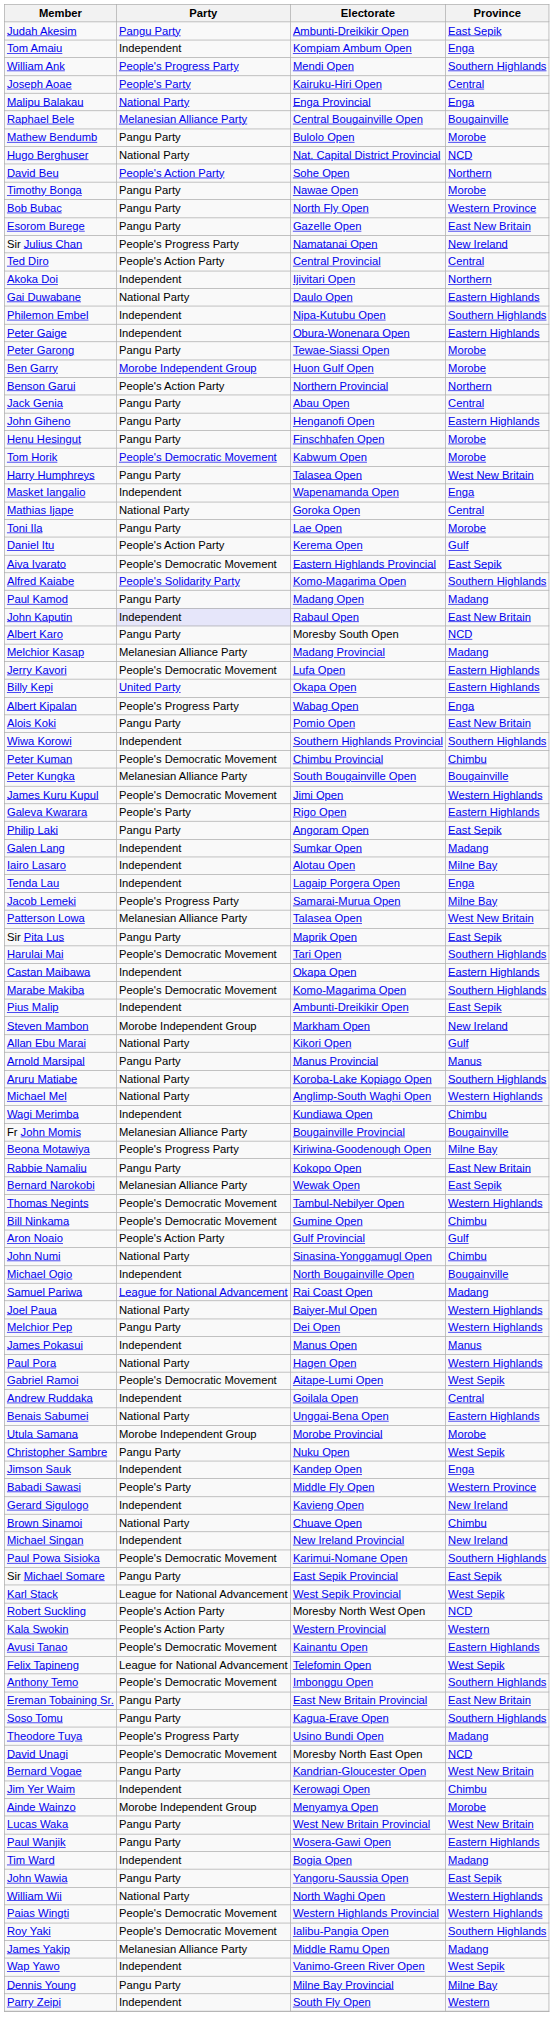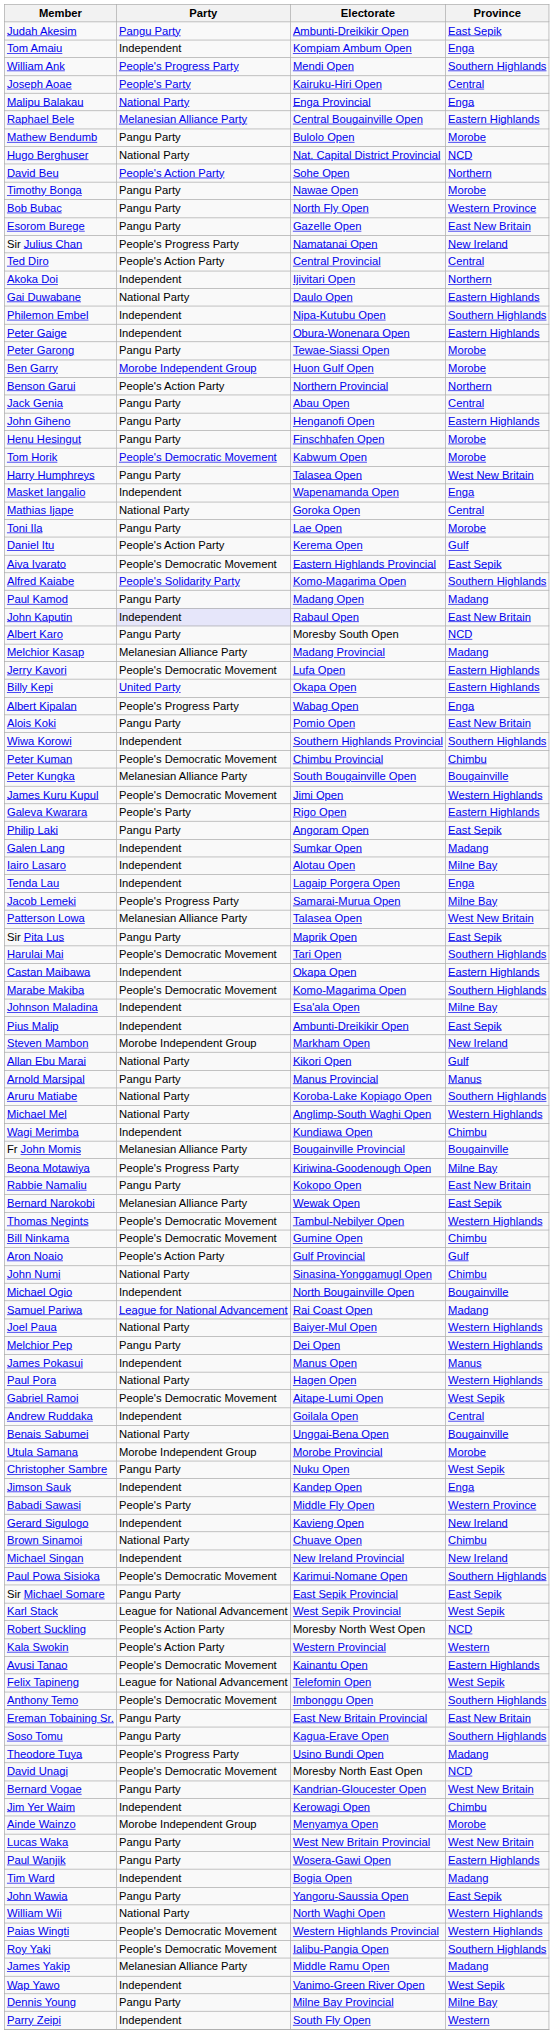Raphael Bele | Province: Bougainville -> Eastern Highlands
+ row: Johnson Maladina | Independent | Esa'ala Open | Milne Bay
Benais Sabumei | Province: Eastern Highlands -> Bougainville
